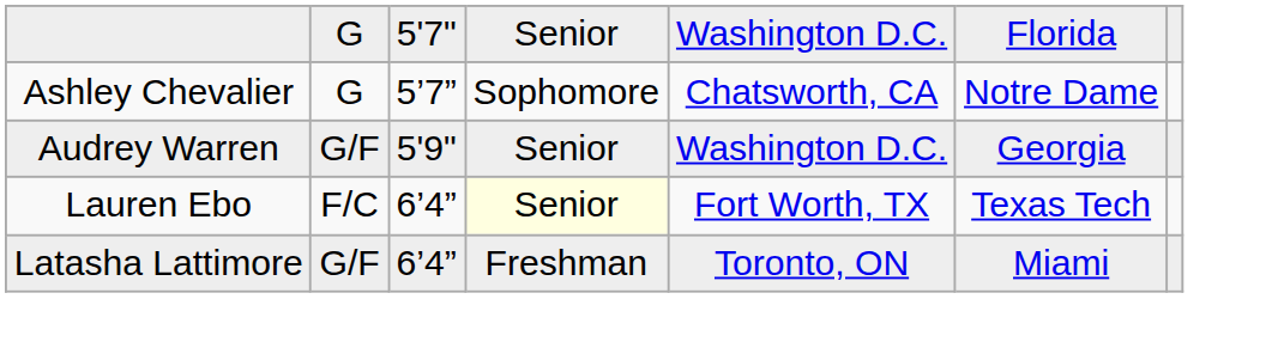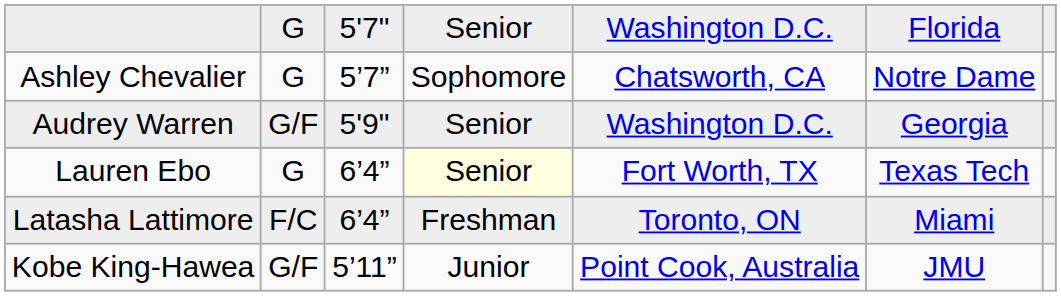Lauren Ebo | column 2: F/C -> G
Latasha Lattimore | column 2: G/F -> F/C
+ row: Kobe King-Hawea | G/F | 5’11” | Junior | Point Cook, Australia | JMU
